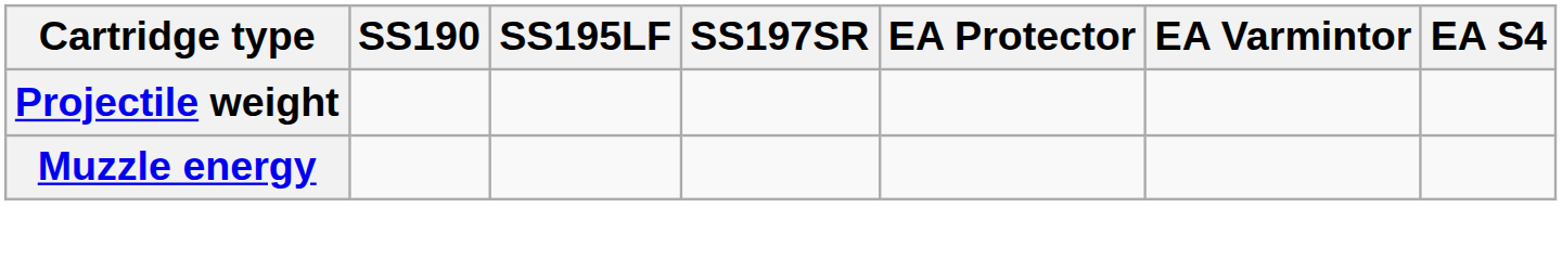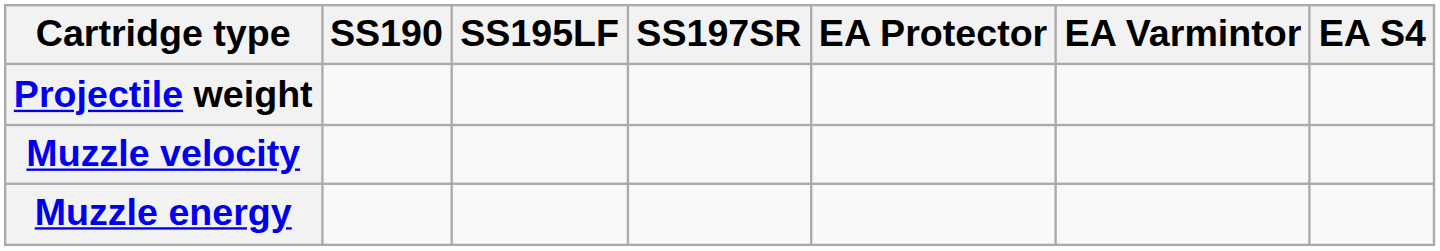+ row: Muzzle velocity
